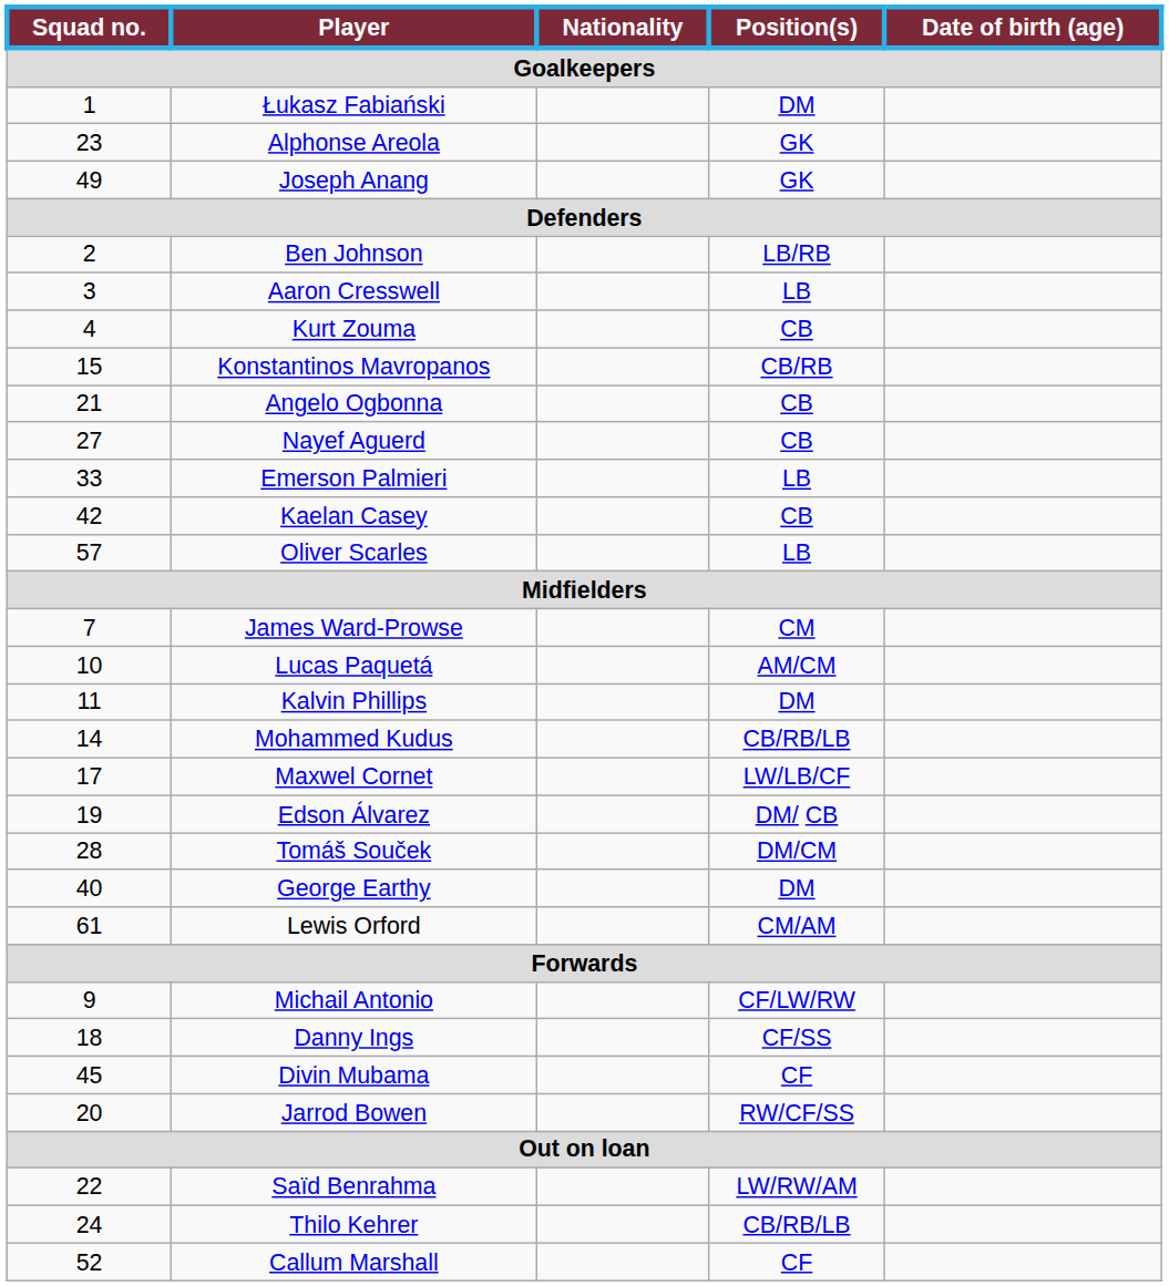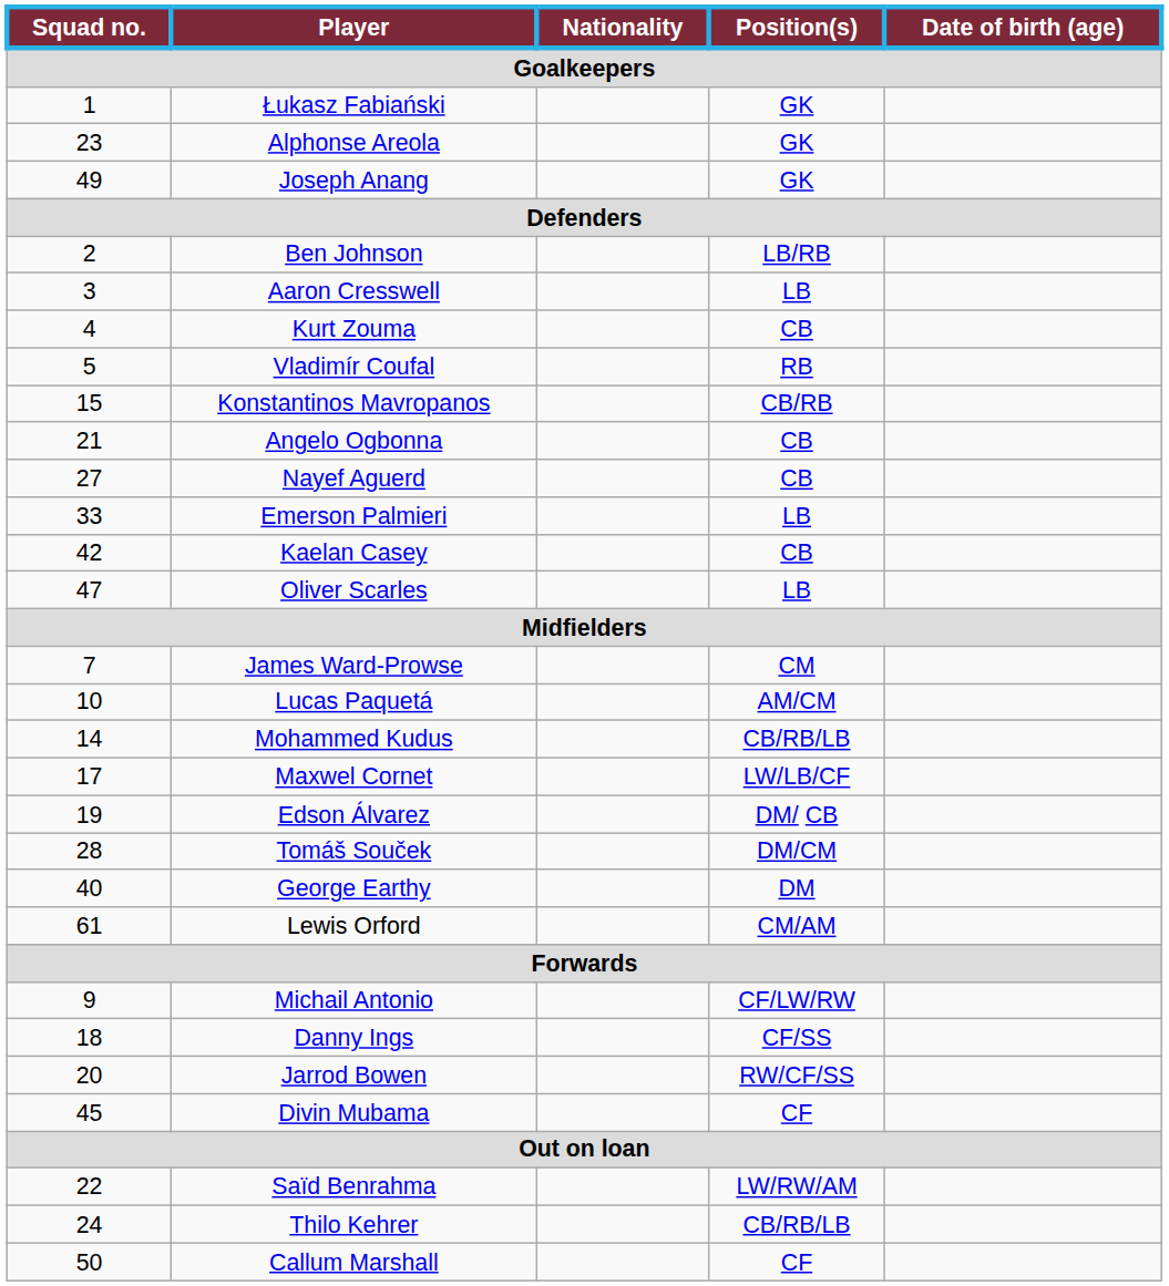Łukasz Fabiański | Position(s): DM -> GK
+ row: 5 | Vladimír Coufal | RB
Oliver Scarles | Squad no.: 57 -> 47
- row: 11 | Kalvin Phillips | DM
rows swapped: Jarrod Bowen <-> Divin Mubama
Callum Marshall | Squad no.: 52 -> 50
